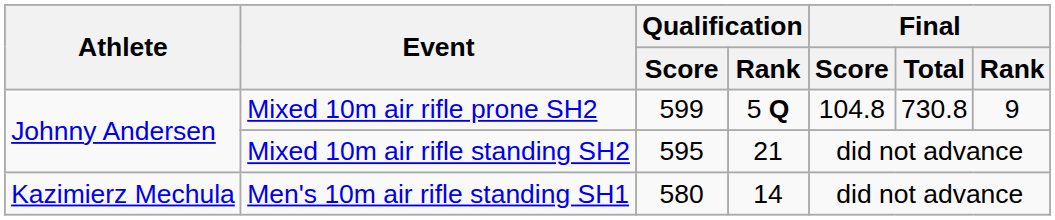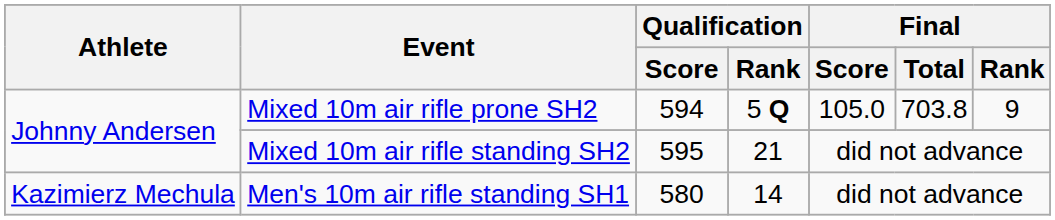Mixed 10m air rifle prone SH2 | Qualification / Score: 599 -> 594
Mixed 10m air rifle prone SH2 | Final / Score: 104.8 -> 105.0
Mixed 10m air rifle prone SH2 | Final / Total: 730.8 -> 703.8
